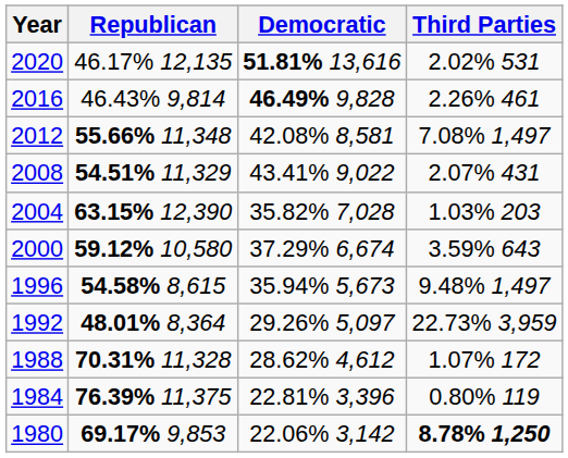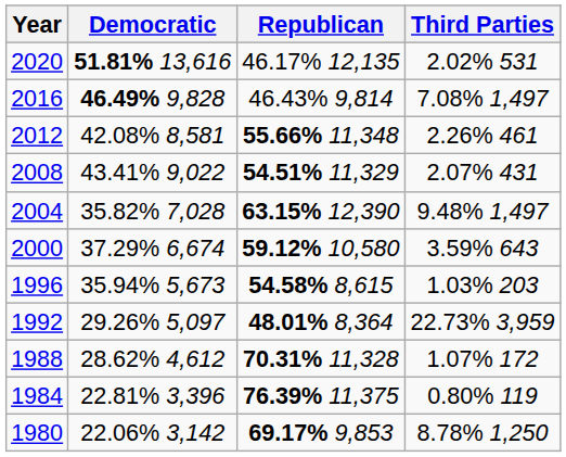columns swapped: Democratic <-> Republican
2016 | Third Parties: 2.26% 461 -> 7.08% 1,497
2012 | Third Parties: 7.08% 1,497 -> 2.26% 461
2004 | Third Parties: 1.03% 203 -> 9.48% 1,497
1996 | Third Parties: 9.48% 1,497 -> 1.03% 203
1980 | Third Parties: bold -> normal
